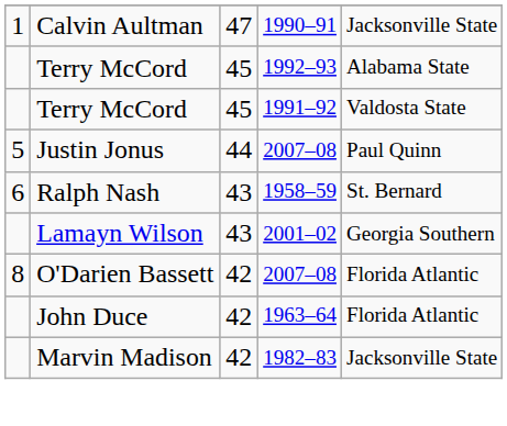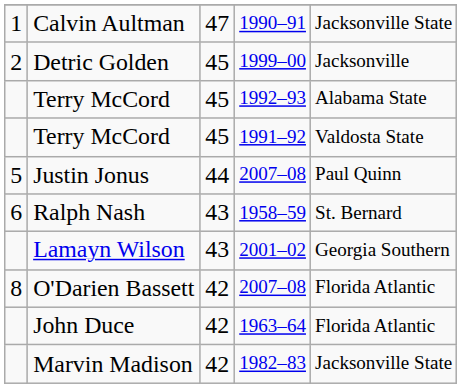+ row: 2 | Detric Golden | 45 | 1999–00 | Jacksonville
